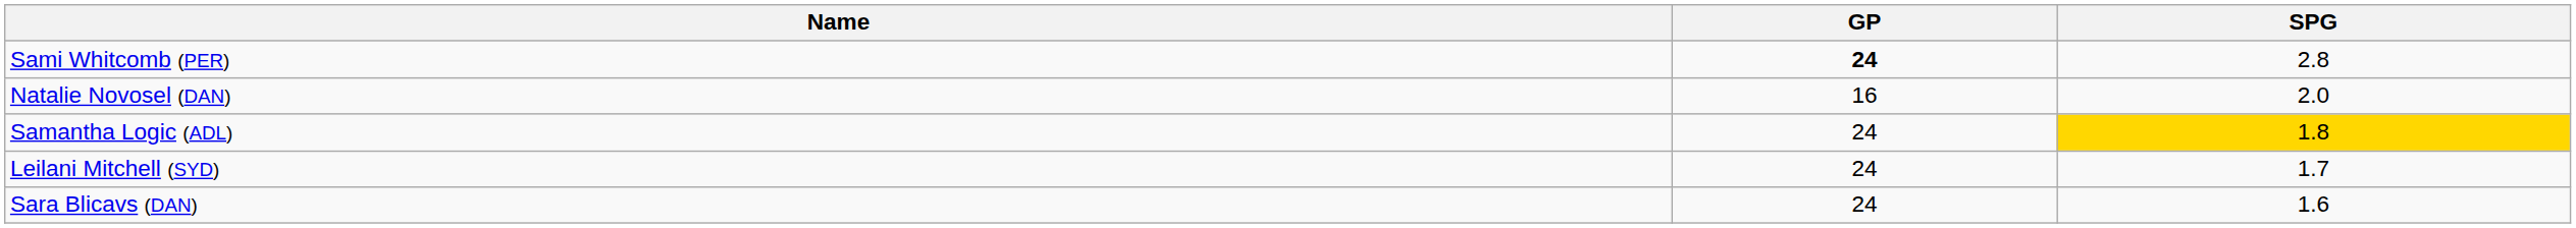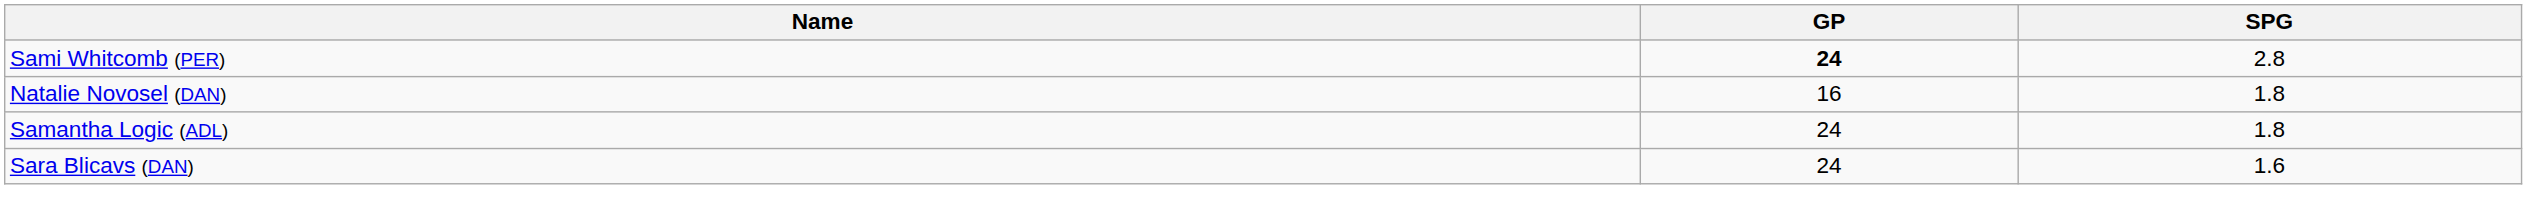Natalie Novosel (DAN) | SPG: 2.0 -> 1.8
Samantha Logic (ADL) | SPG: gold background -> no background
- row: Leilani Mitchell (SYD) | 24 | 1.7
